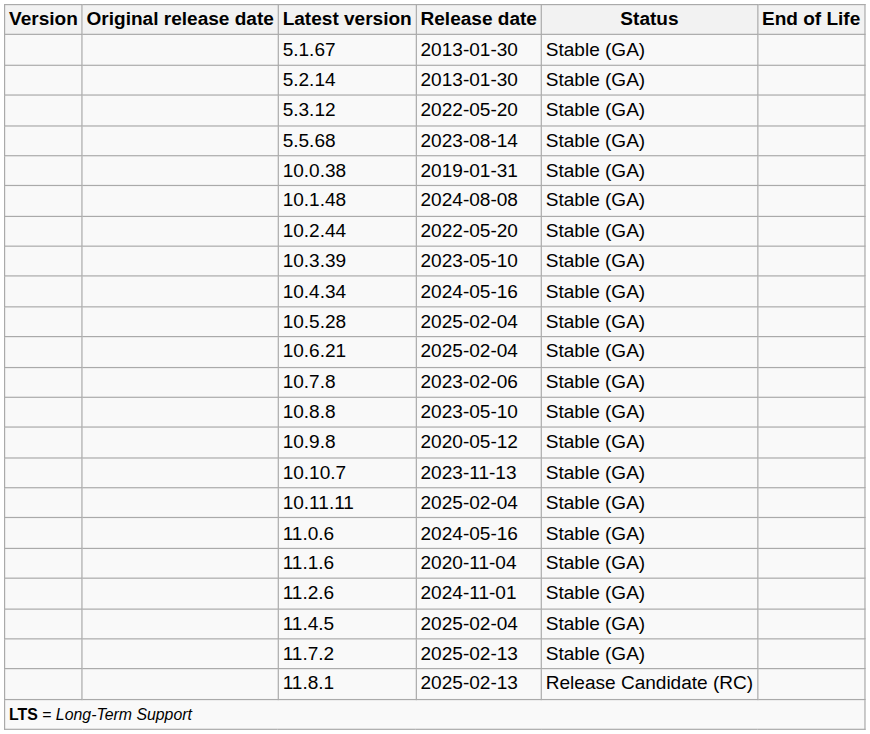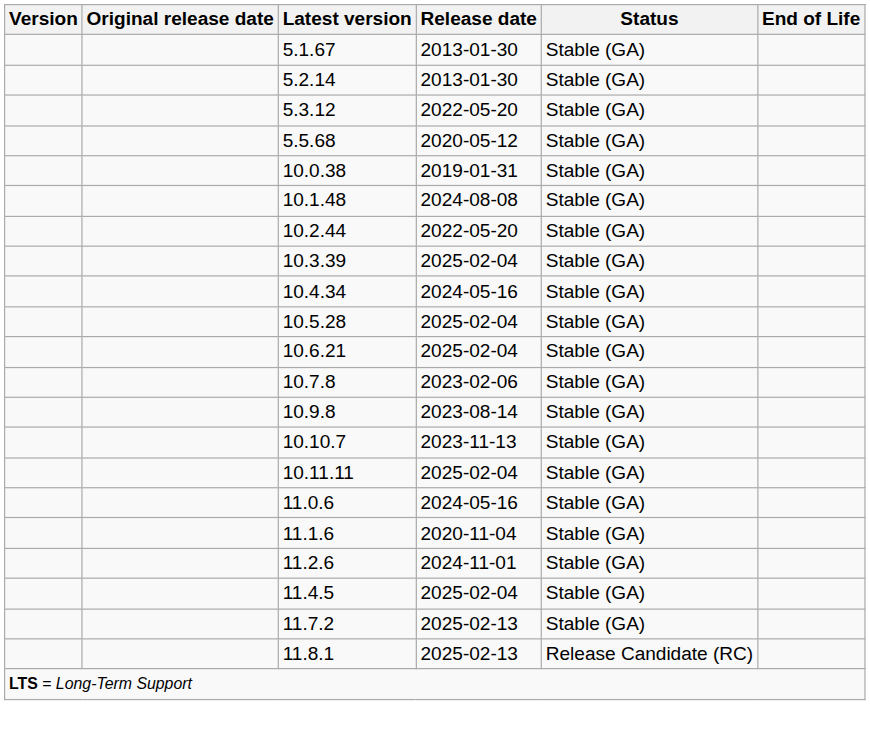5.5.68 | Release date: 2023-08-14 -> 2020-05-12
10.3.39 | Release date: 2023-05-10 -> 2025-02-04
- row: 10.8.8 | 2023-05-10 | Stable (GA)
10.9.8 | Release date: 2020-05-12 -> 2023-08-14
